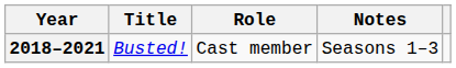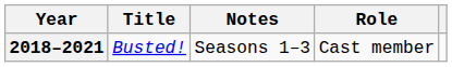columns swapped: Role <-> Notes
